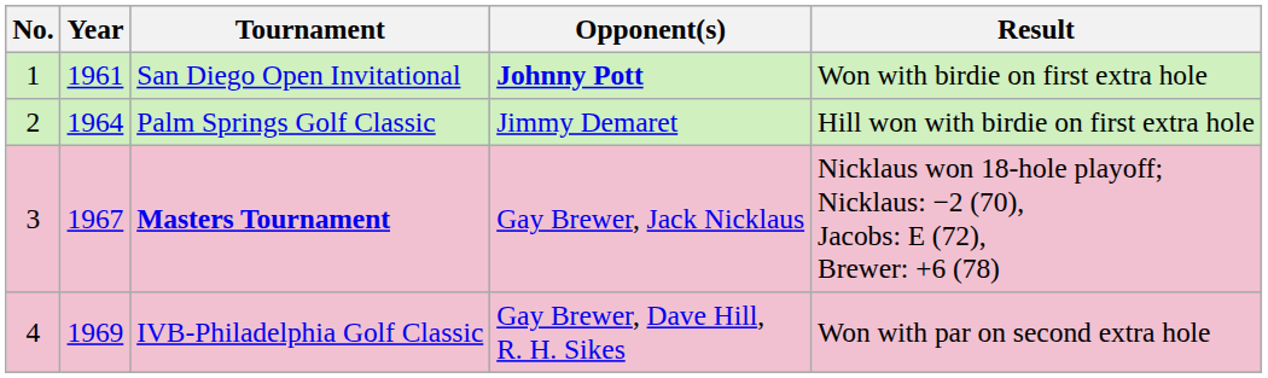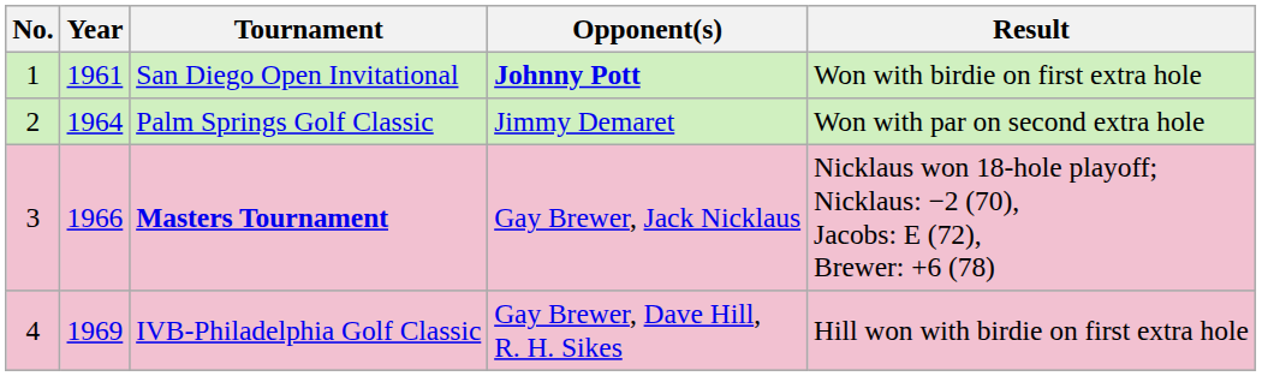Palm Springs Golf Classic | Result: Hill won with birdie on first extra hole -> Won with par on second extra hole
Masters Tournament | Year: 1967 -> 1966
IVB-Philadelphia Golf Classic | Result: Won with par on second extra hole -> Hill won with birdie on first extra hole
